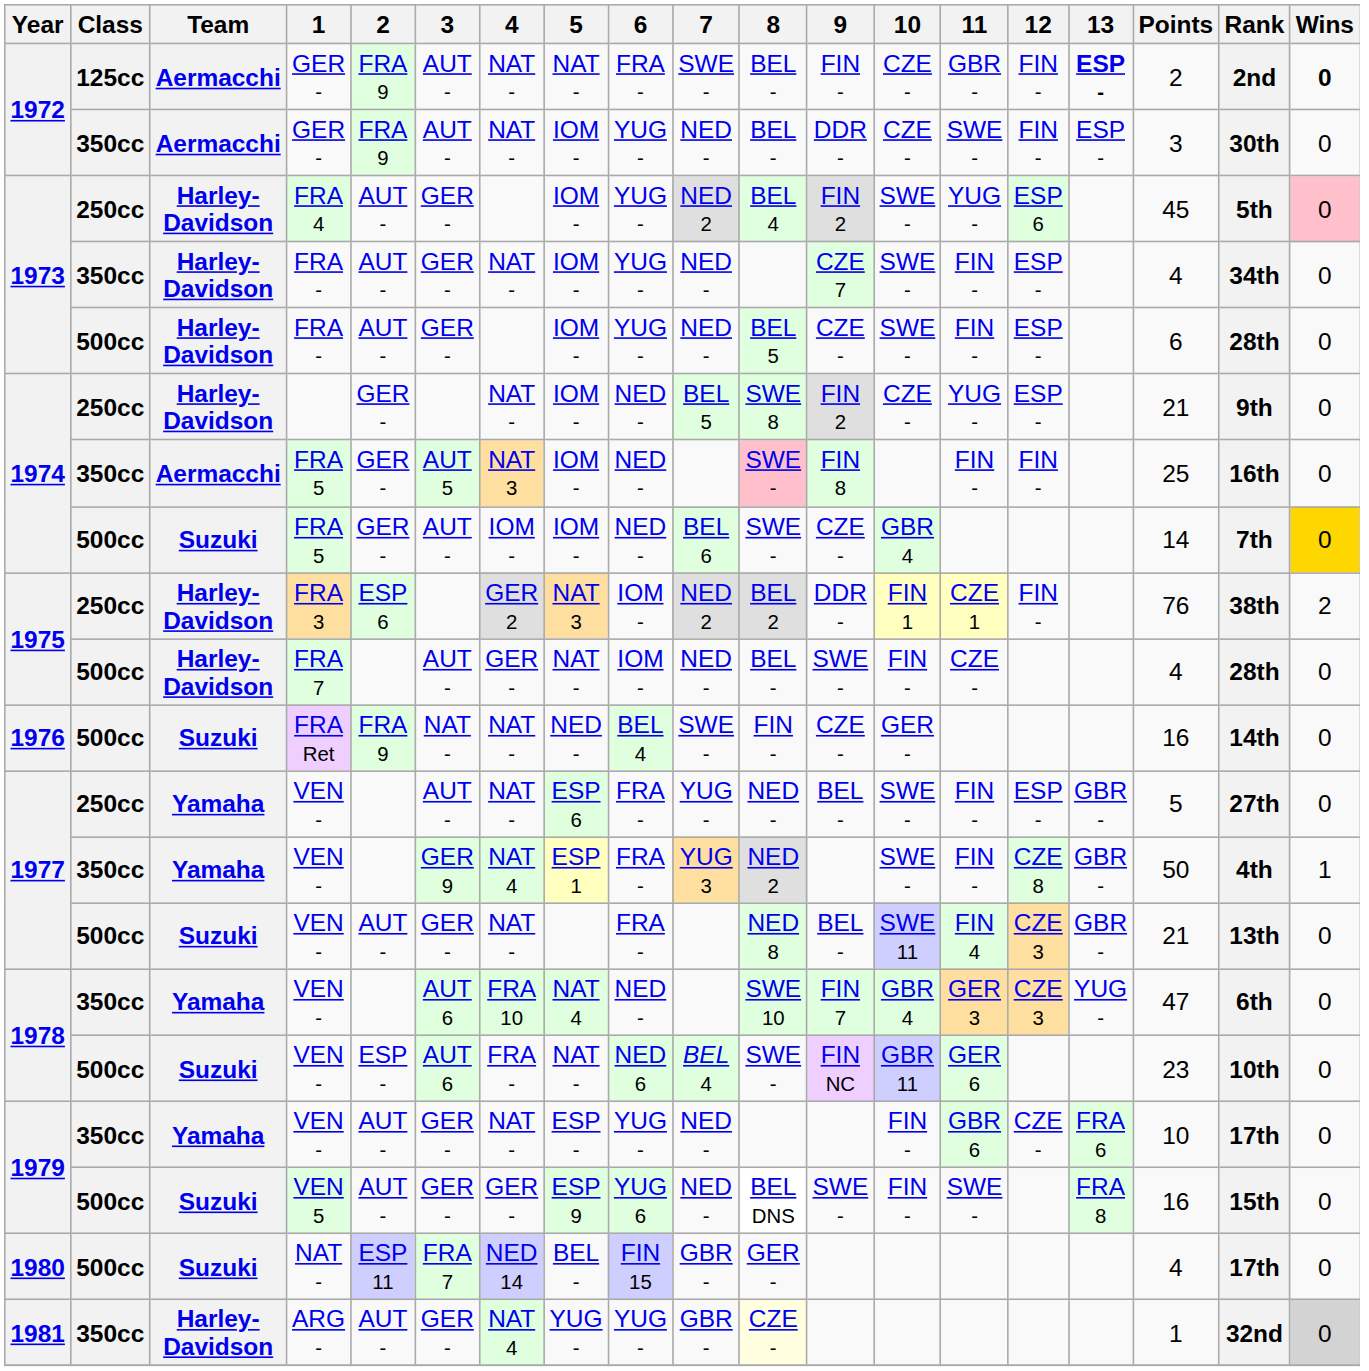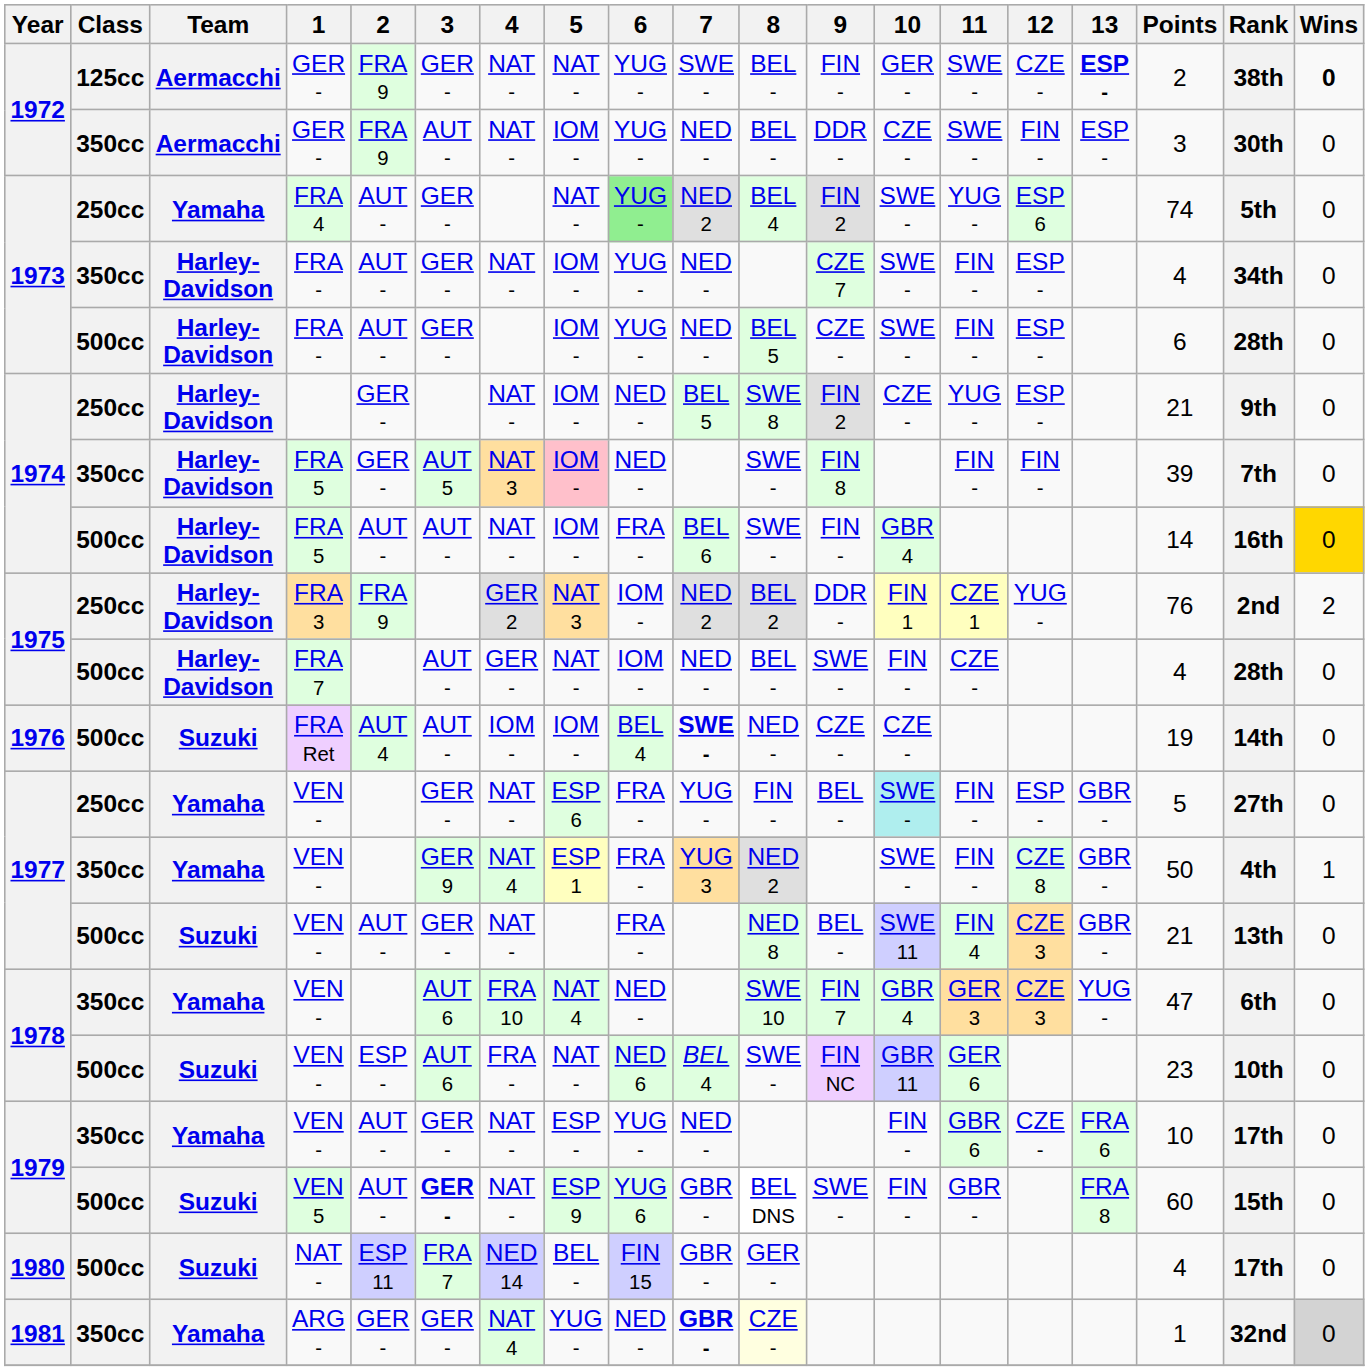125cc / GER - | 3: AUT - -> GER -
125cc / GER - | 6: FRA - -> YUG -
125cc / GER - | 10: CZE - -> GER -
125cc / GER - | 11: GBR - -> SWE -
125cc / GER - | 12: FIN - -> CZE -
125cc / GER - | Rank: 2nd -> 38th
FRA 4 | Team: Harley-Davidson -> Yamaha
FRA 4 | 5: IOM - -> NAT -
FRA 4 | 6: no background -> lightgreen background
FRA 4 | Points: 45 -> 74
FRA 4 | Wins: pink background -> no background
350cc / FRA 5 | Team: Aermacchi -> Harley-Davidson
350cc / FRA 5 | 5: no background -> pink background
350cc / FRA 5 | 8: pink background -> no background
350cc / FRA 5 | Points: 25 -> 39
350cc / FRA 5 | Rank: 16th -> 7th
500cc / FRA 5 | Team: Suzuki -> Harley-Davidson
500cc / FRA 5 | 2: GER - -> AUT -
500cc / FRA 5 | 4: IOM - -> NAT -
500cc / FRA 5 | 6: NED - -> FRA -
500cc / FRA 5 | 9: CZE - -> FIN -
500cc / FRA 5 | Rank: 7th -> 16th
FRA 3 | 2: ESP 6 -> FRA 9
FRA 3 | 12: FIN - -> YUG -
FRA 3 | Rank: 38th -> 2nd
FRA Ret | 2: FRA 9 -> AUT 4
FRA Ret | 3: NAT - -> AUT -
FRA Ret | 4: NAT - -> IOM -
FRA Ret | 5: NED - -> IOM -
FRA Ret | 7: normal -> bold
FRA Ret | 8: FIN - -> NED -
FRA Ret | 10: GER - -> CZE -
FRA Ret | Points: 16 -> 19
250cc / VEN - | 3: AUT - -> GER -
250cc / VEN - | 8: NED - -> FIN -
250cc / VEN - | 10: no background -> paleturquoise background
VEN 5 | 3: normal -> bold
VEN 5 | 4: GER - -> NAT -
VEN 5 | 7: NED - -> GBR -
VEN 5 | 11: SWE - -> GBR -
VEN 5 | Points: 16 -> 60
ARG - | Team: Harley-Davidson -> Yamaha
ARG - | 2: AUT - -> GER -
ARG - | 6: YUG - -> NED -
ARG - | 7: normal -> bold
